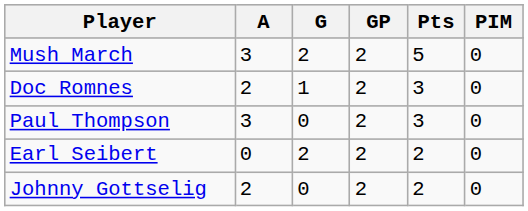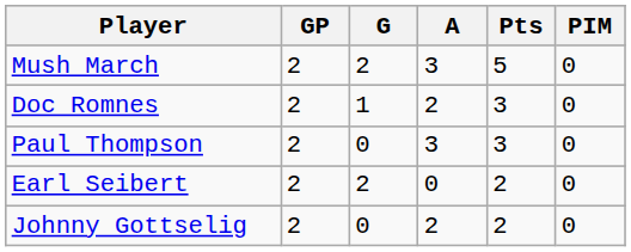columns swapped: GP <-> A
